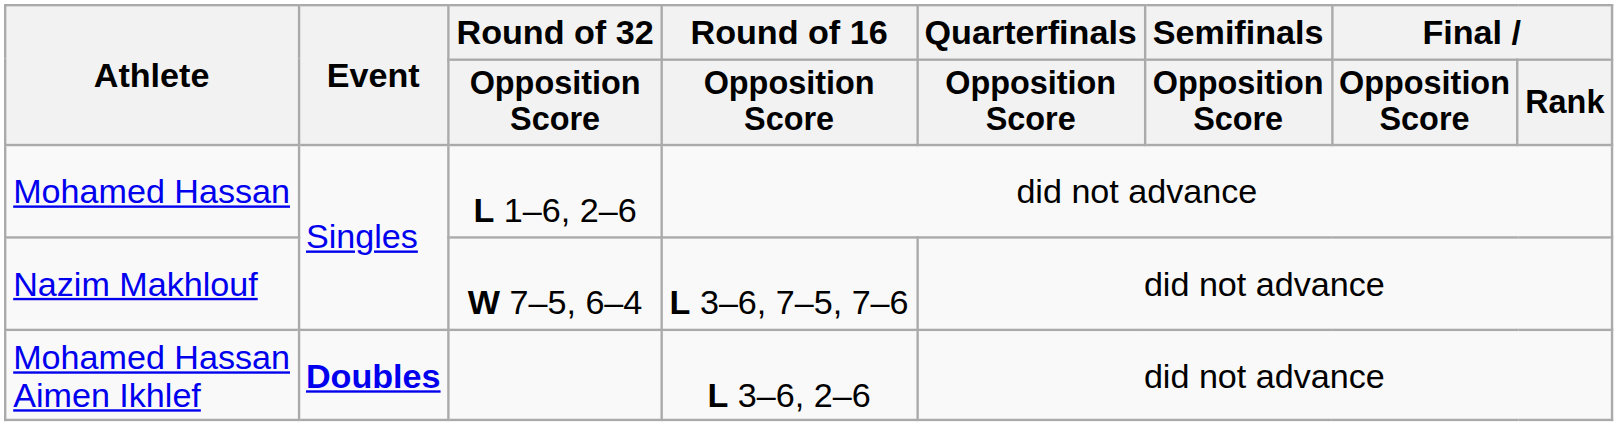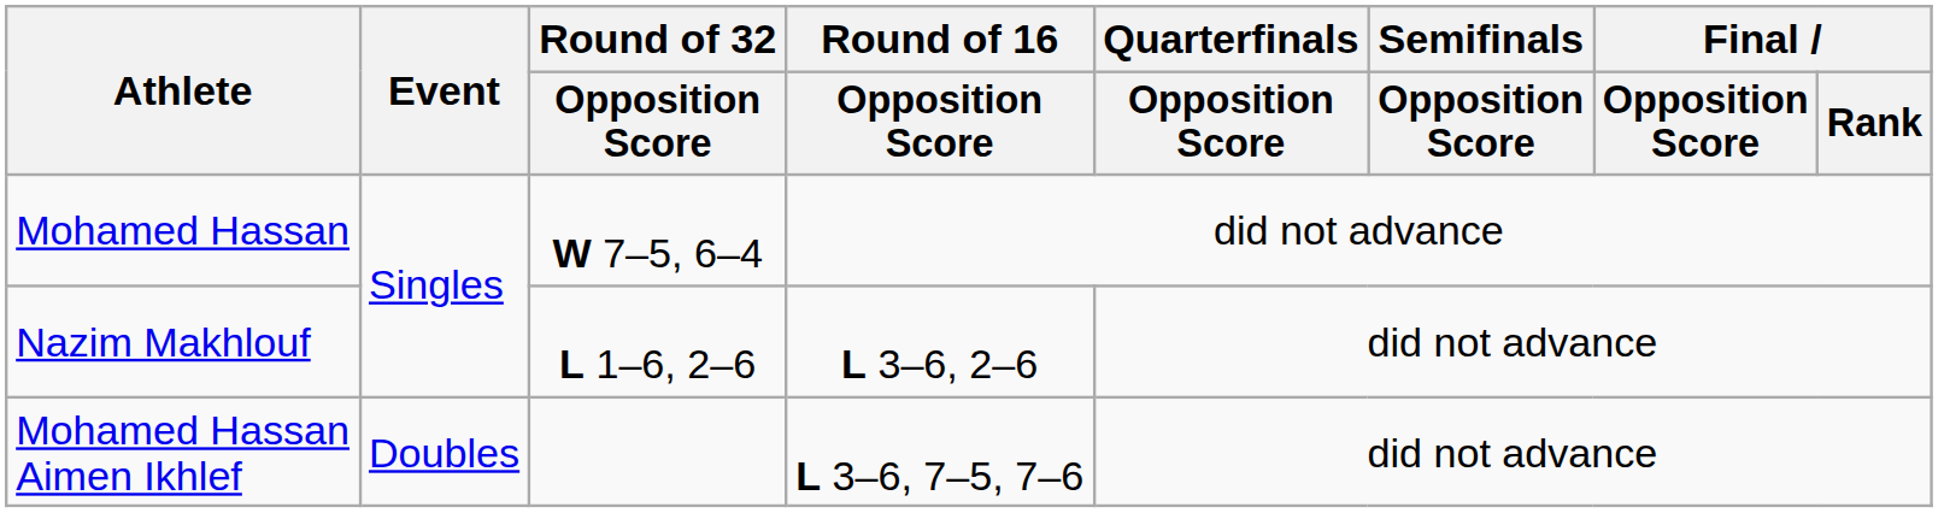Mohamed Hassan | Round of 32 / Opposition Score: L 1–6, 2–6 -> W 7–5, 6–4
Nazim Makhlouf | Round of 32 / Opposition Score: W 7–5, 6–4 -> L 1–6, 2–6
Nazim Makhlouf | Round of 16 / Opposition Score: L 3–6, 7–5, 7–6 -> L 3–6, 2–6
Mohamed Hassan Aimen Ikhlef | Event: bold -> normal
Mohamed Hassan Aimen Ikhlef | Round of 16 / Opposition Score: L 3–6, 2–6 -> L 3–6, 7–5, 7–6
